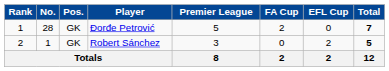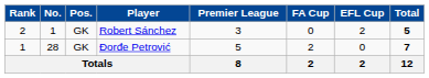rows swapped: Đorđe Petrović <-> Robert Sánchez
